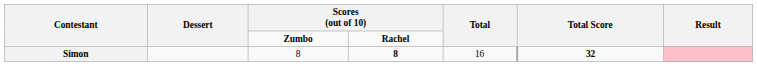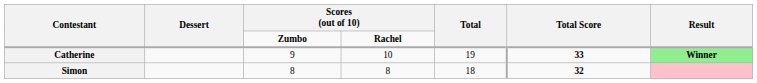+ row: Catherine | 9 | 10 | 19 | 33 | Winner
Simon | column 4: bold -> normal
Simon | Total: 16 -> 18
